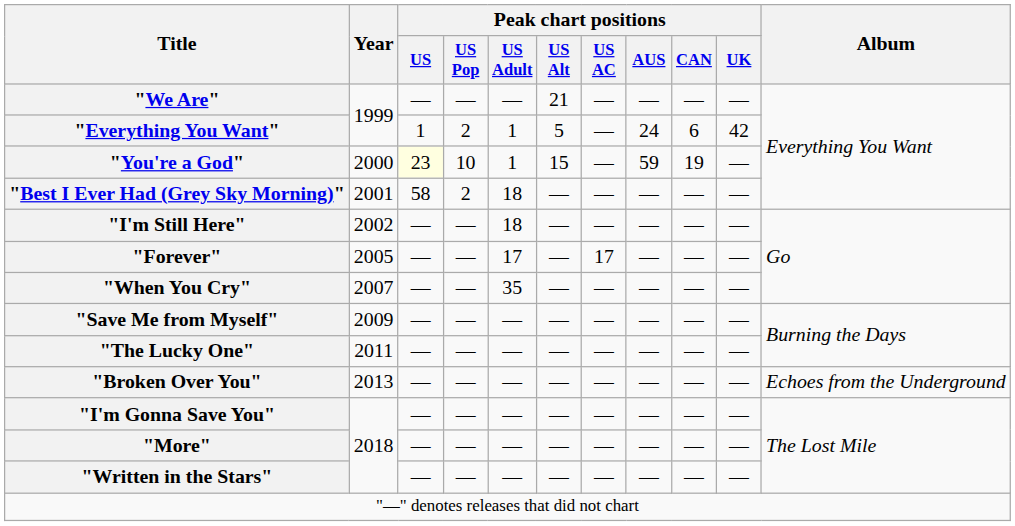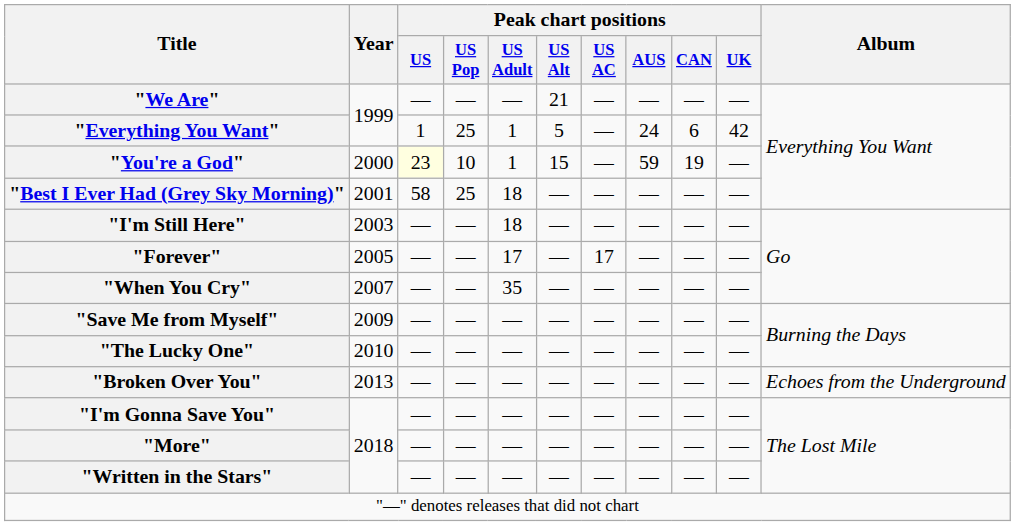"Everything You Want" | Peak chart positions / US Pop: 2 -> 25
"Best I Ever Had (Grey Sky Morning)" | Peak chart positions / US Pop: 2 -> 25
"I'm Still Here" | Year: 2002 -> 2003
"The Lucky One" | Year: 2011 -> 2010
